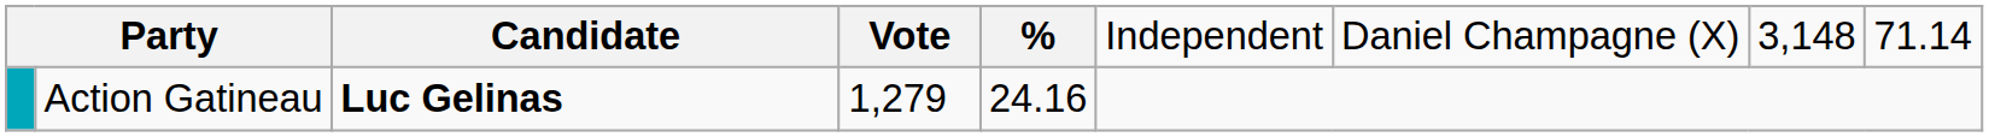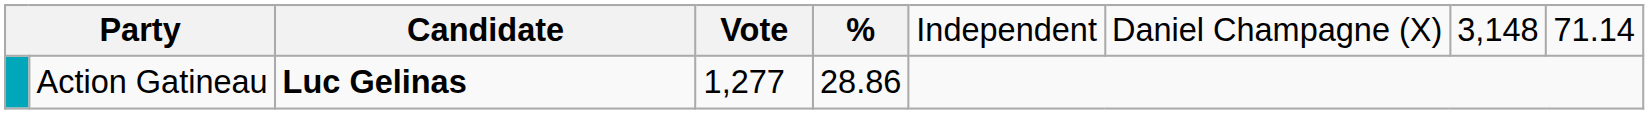Action Gatineau | column 4: 1,279 -> 1,277
Action Gatineau | column 5: 24.16 -> 28.86
